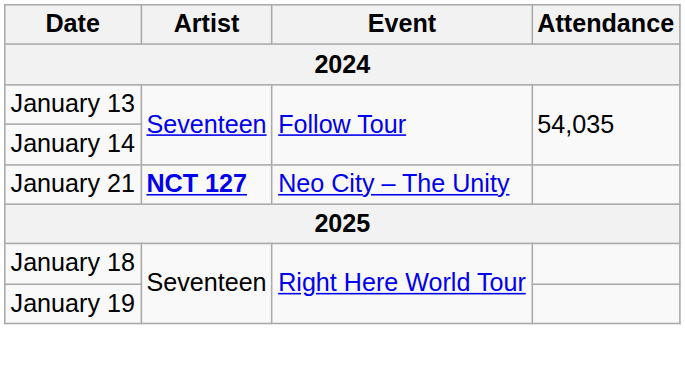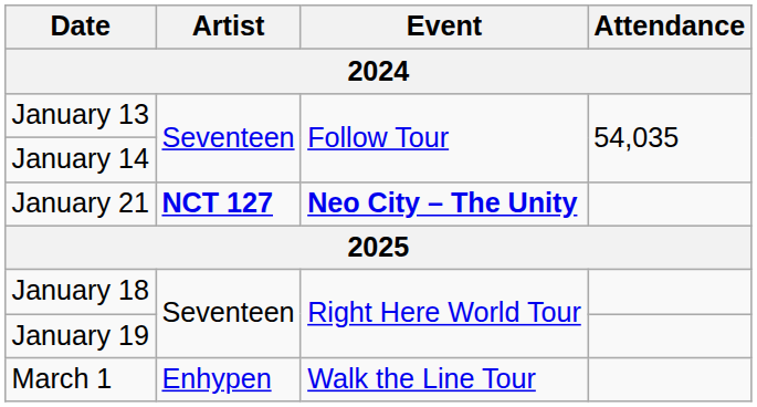January 21 | Event: normal -> bold
+ row: March 1 | Enhypen | Walk the Line Tour
